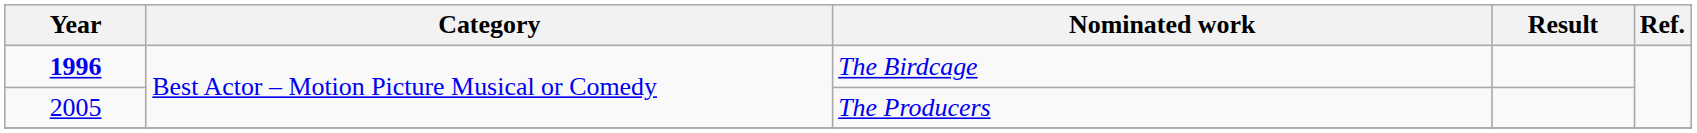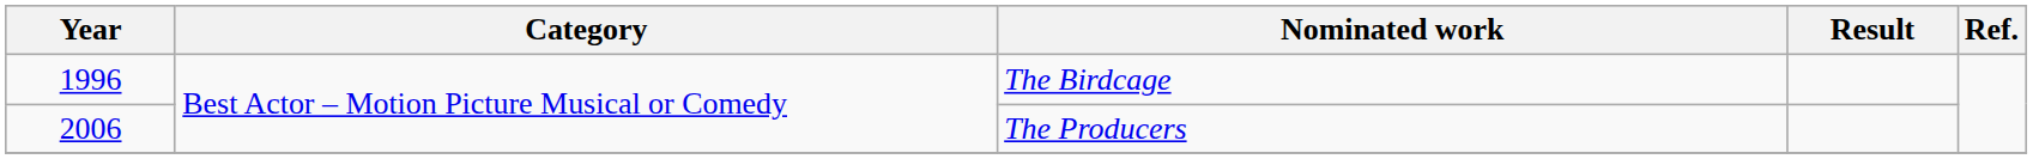The Birdcage | Year: bold -> normal
The Producers | Year: 2005 -> 2006
